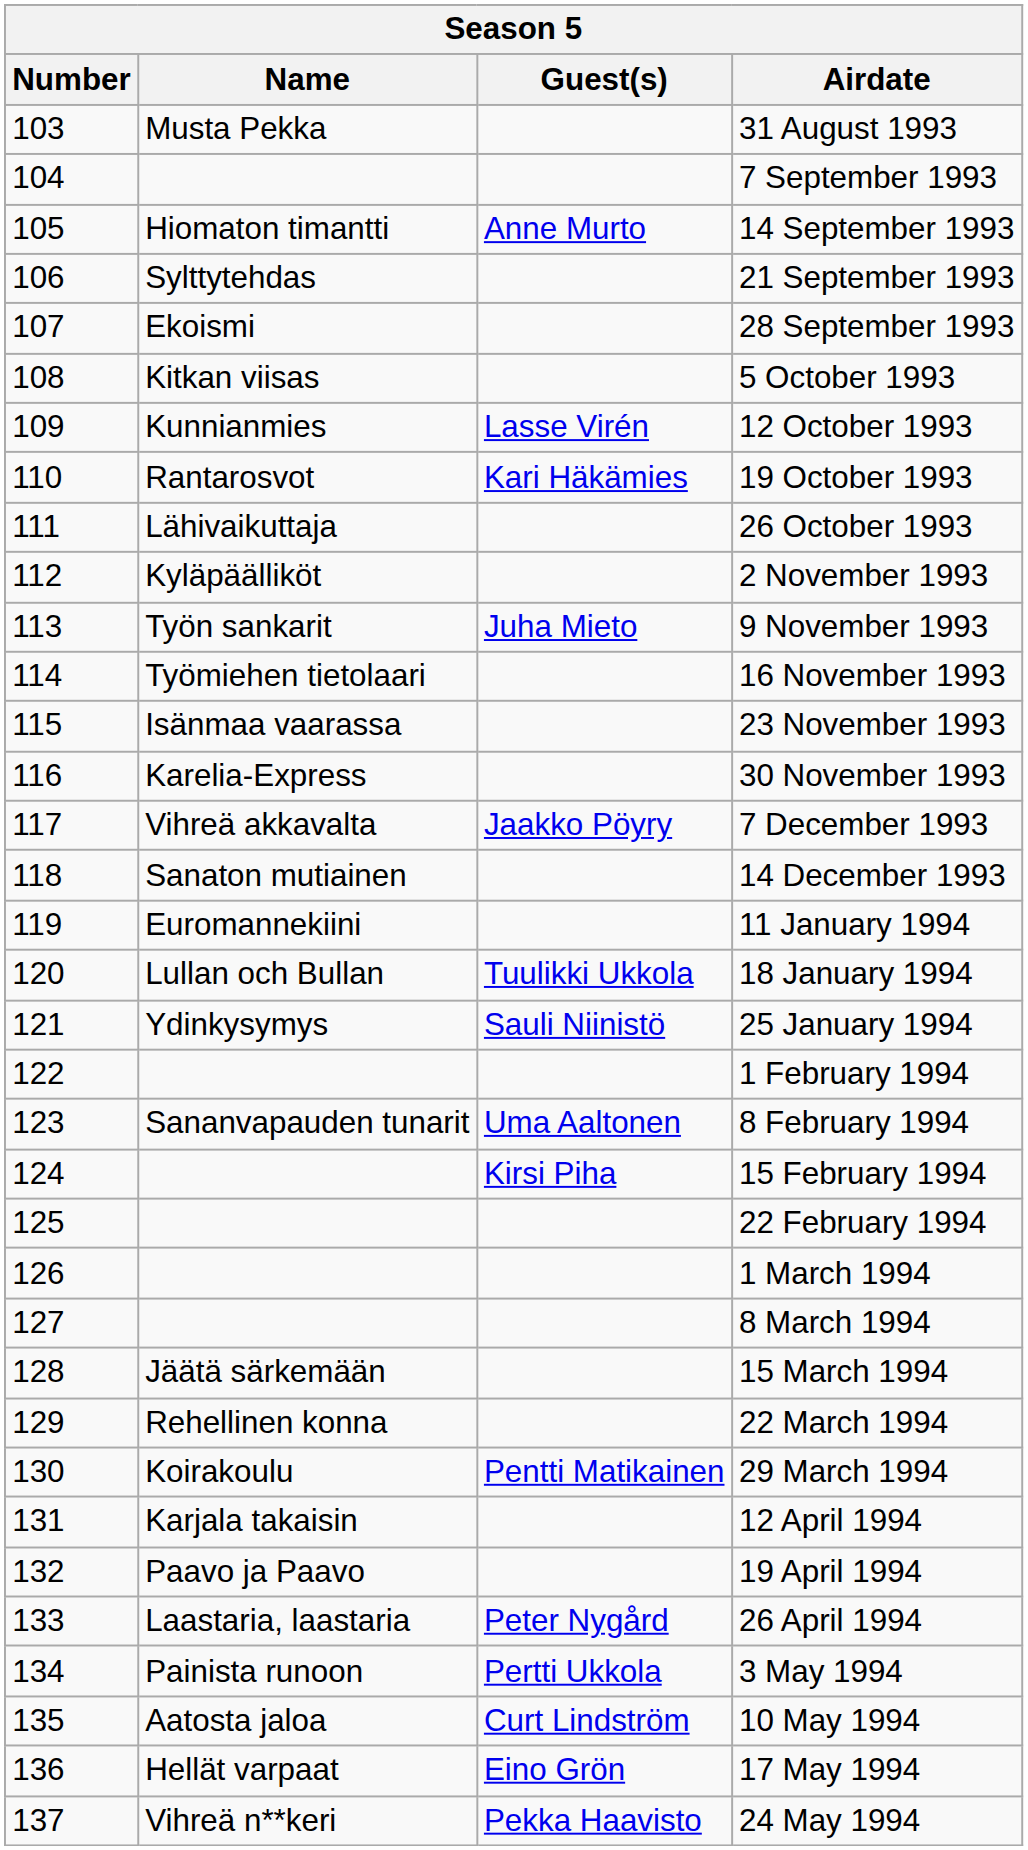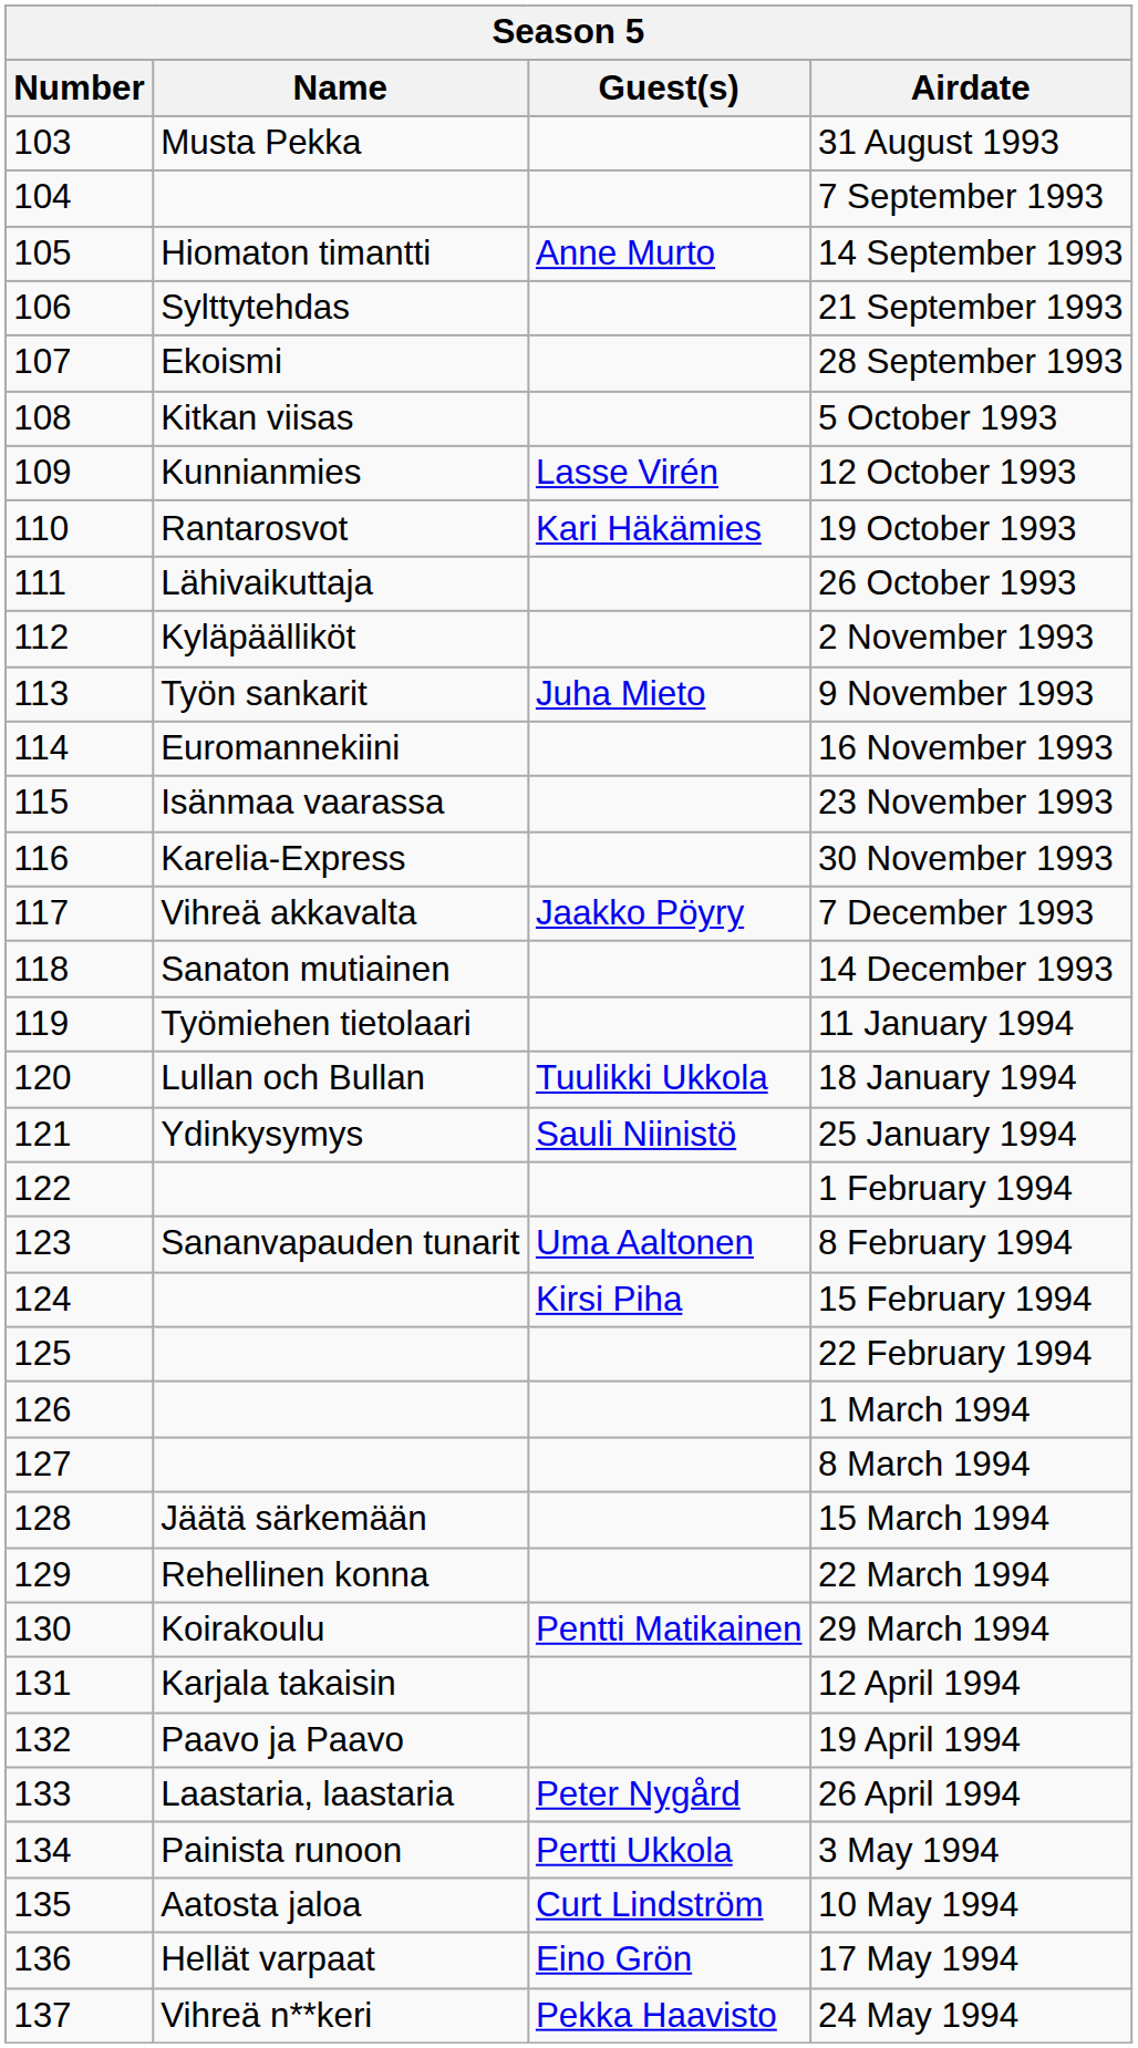16 November 1993 | Name: Työmiehen tietolaari -> Euromannekiini
11 January 1994 | Name: Euromannekiini -> Työmiehen tietolaari
